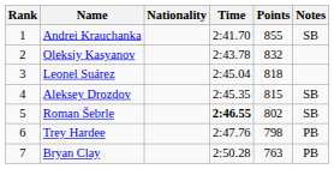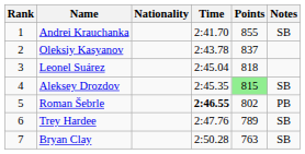Oleksiy Kasyanov | Points: 832 -> 837
Aleksey Drozdov | Points: no background -> lightgreen background
Roman Šebrle | Notes: SB -> PB
Trey Hardee | Points: 798 -> 789
Trey Hardee | Notes: PB -> SB
Bryan Clay | Notes: PB -> SB
